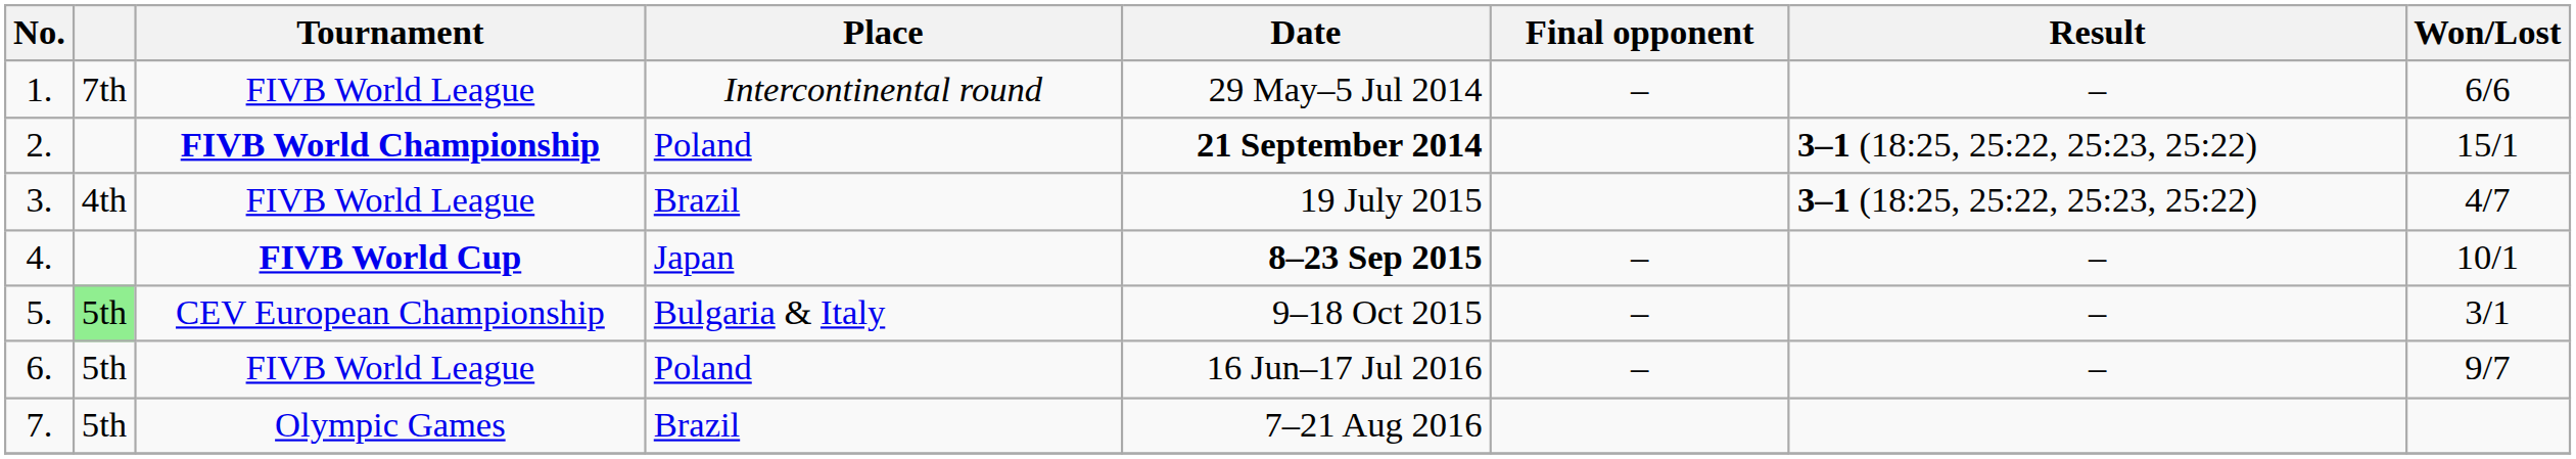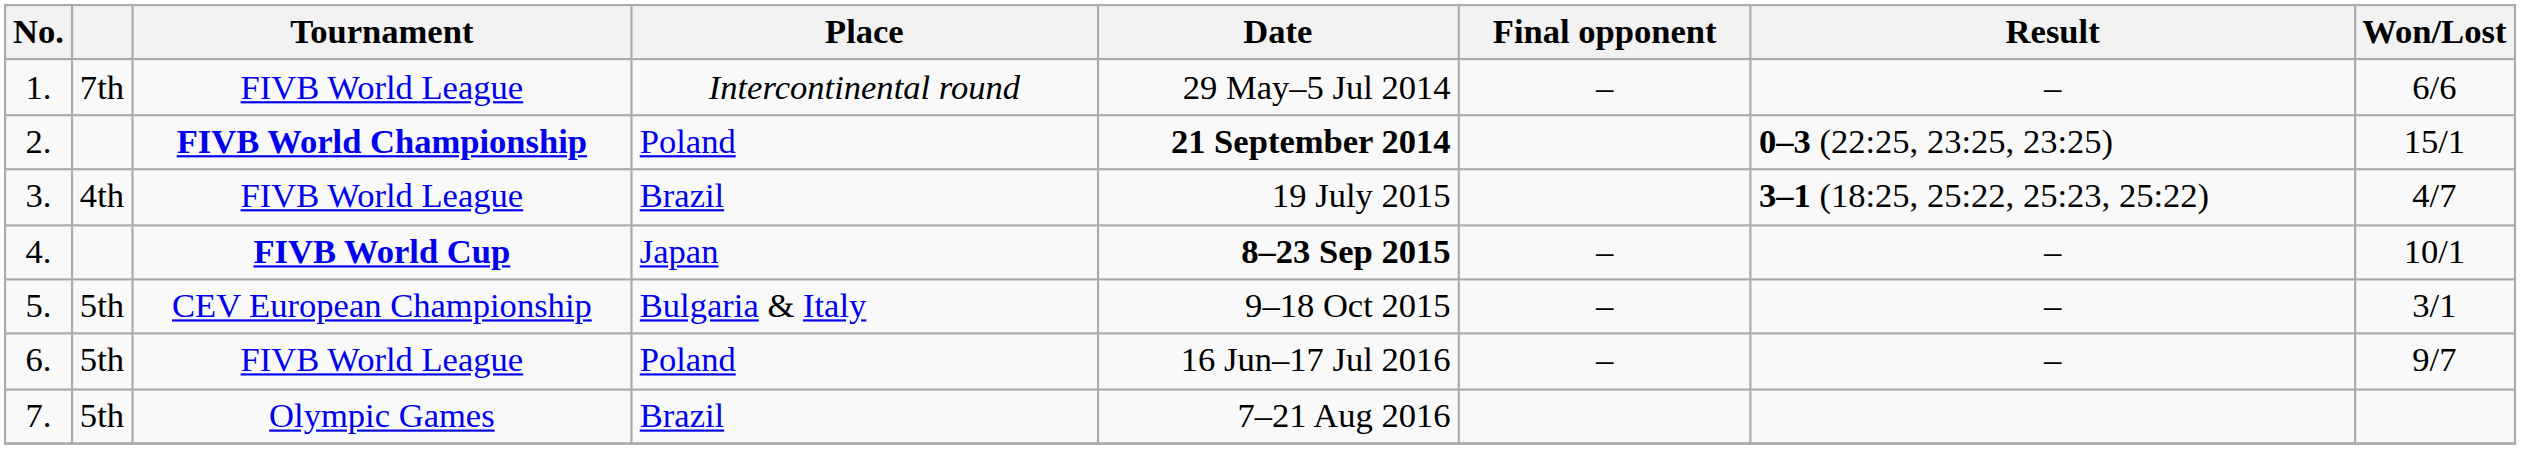2. | Result: 3–1 (18:25, 25:22, 25:23, 25:22) -> 0–3 (22:25, 23:25, 23:25)
5. | column 2: lightgreen background -> no background
